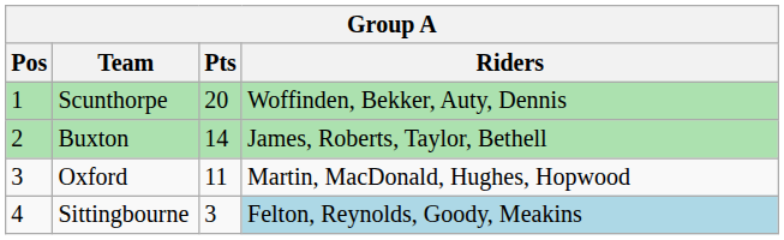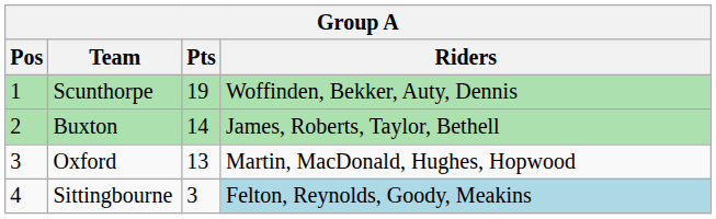Scunthorpe | Pts: 20 -> 19
Oxford | Pts: 11 -> 13
